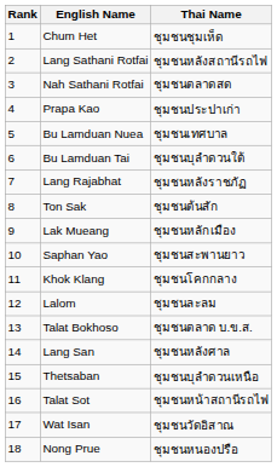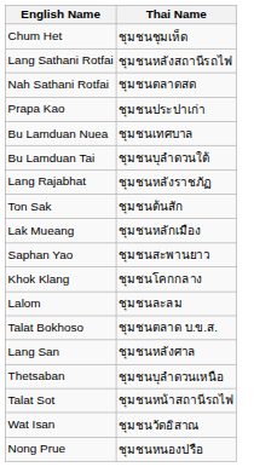- column: Rank | 1 | 2 | 3 | 4 | 5 | 6 | 7 | 8 | 9 | 10 | 11 | 12 | 13 | 14 | 15 | 16 | 17 | 18
